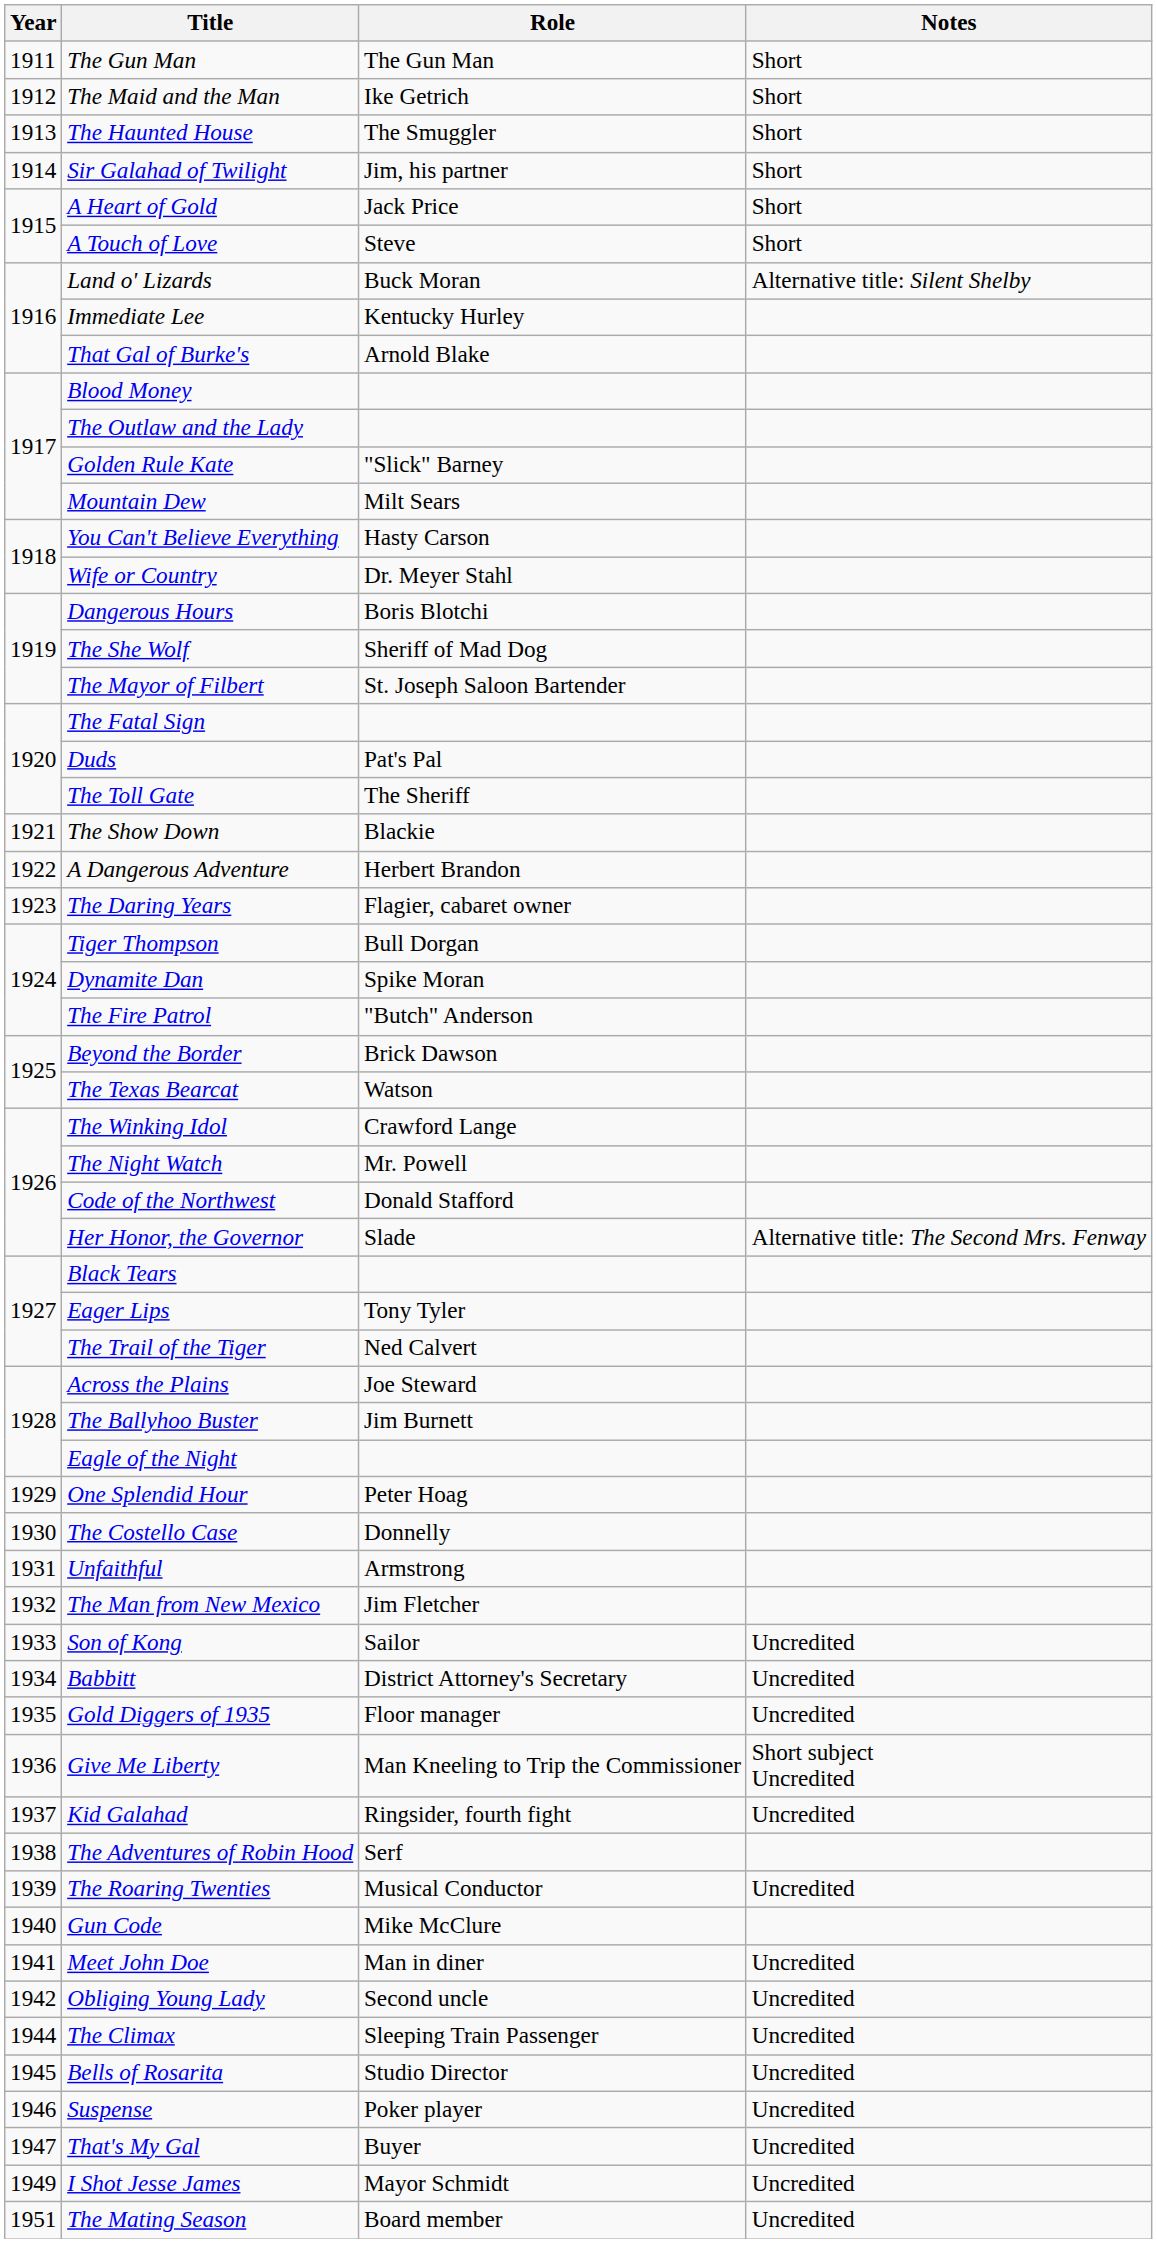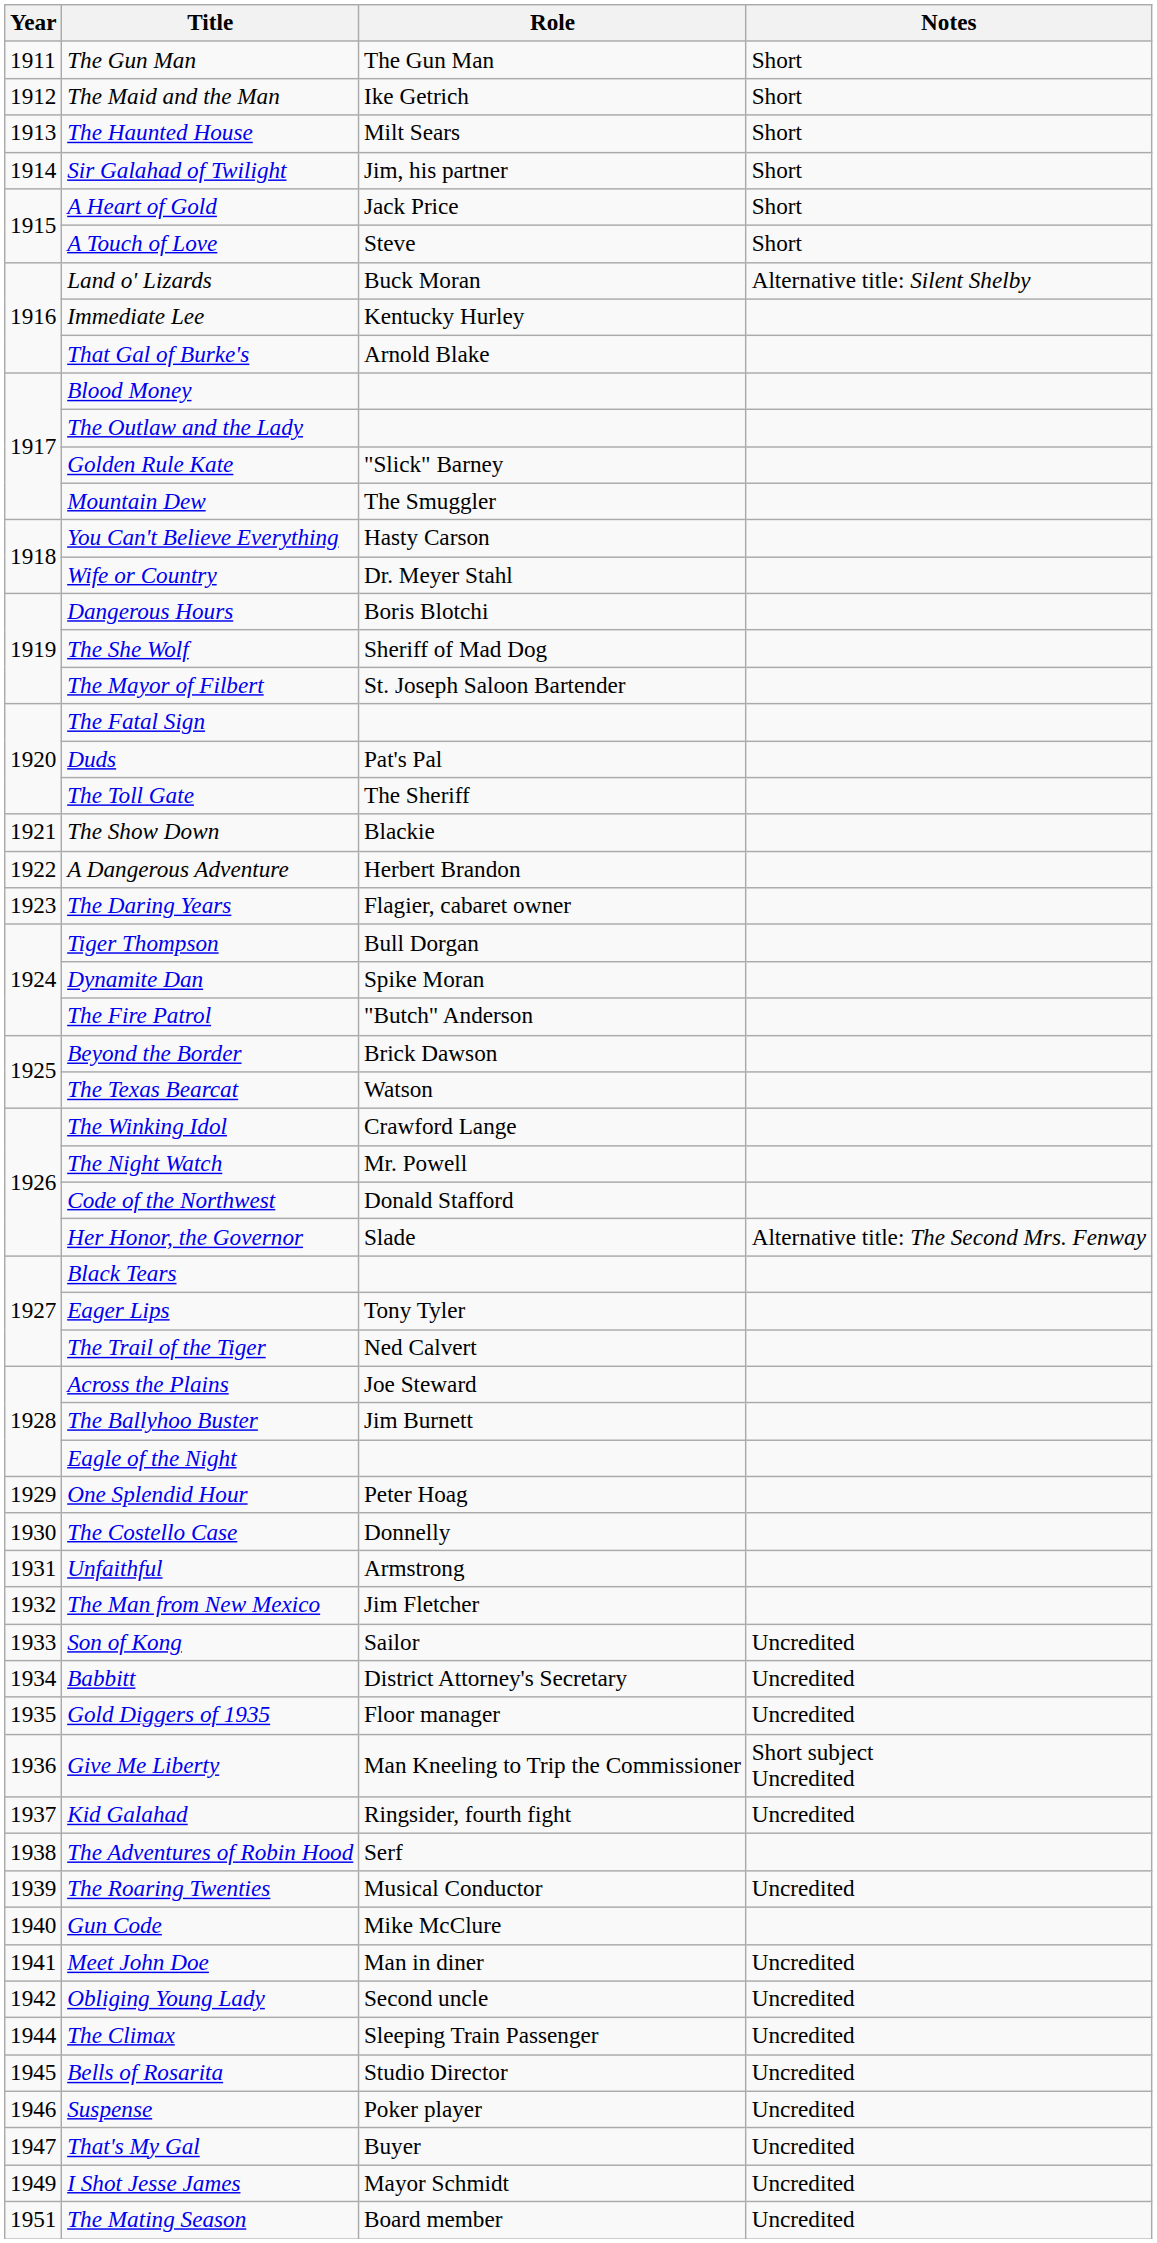The Haunted House | Role: The Smuggler -> Milt Sears
Mountain Dew | Role: Milt Sears -> The Smuggler
